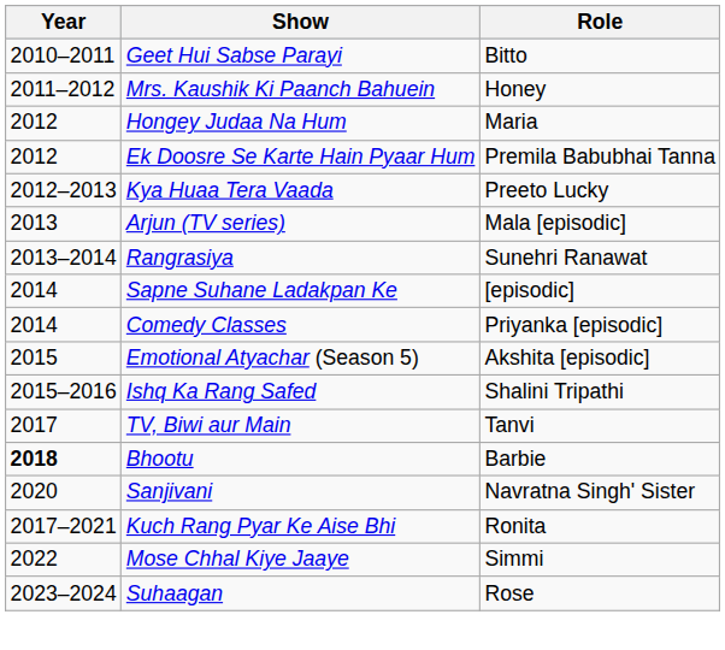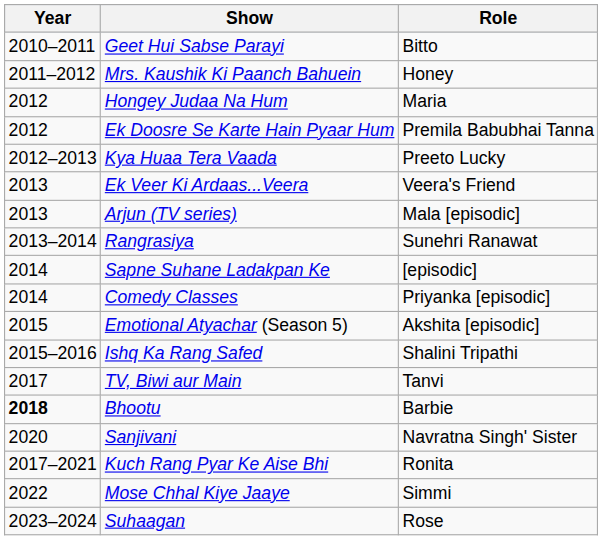+ row: 2013 | Ek Veer Ki Ardaas...Veera | Veera's Friend
